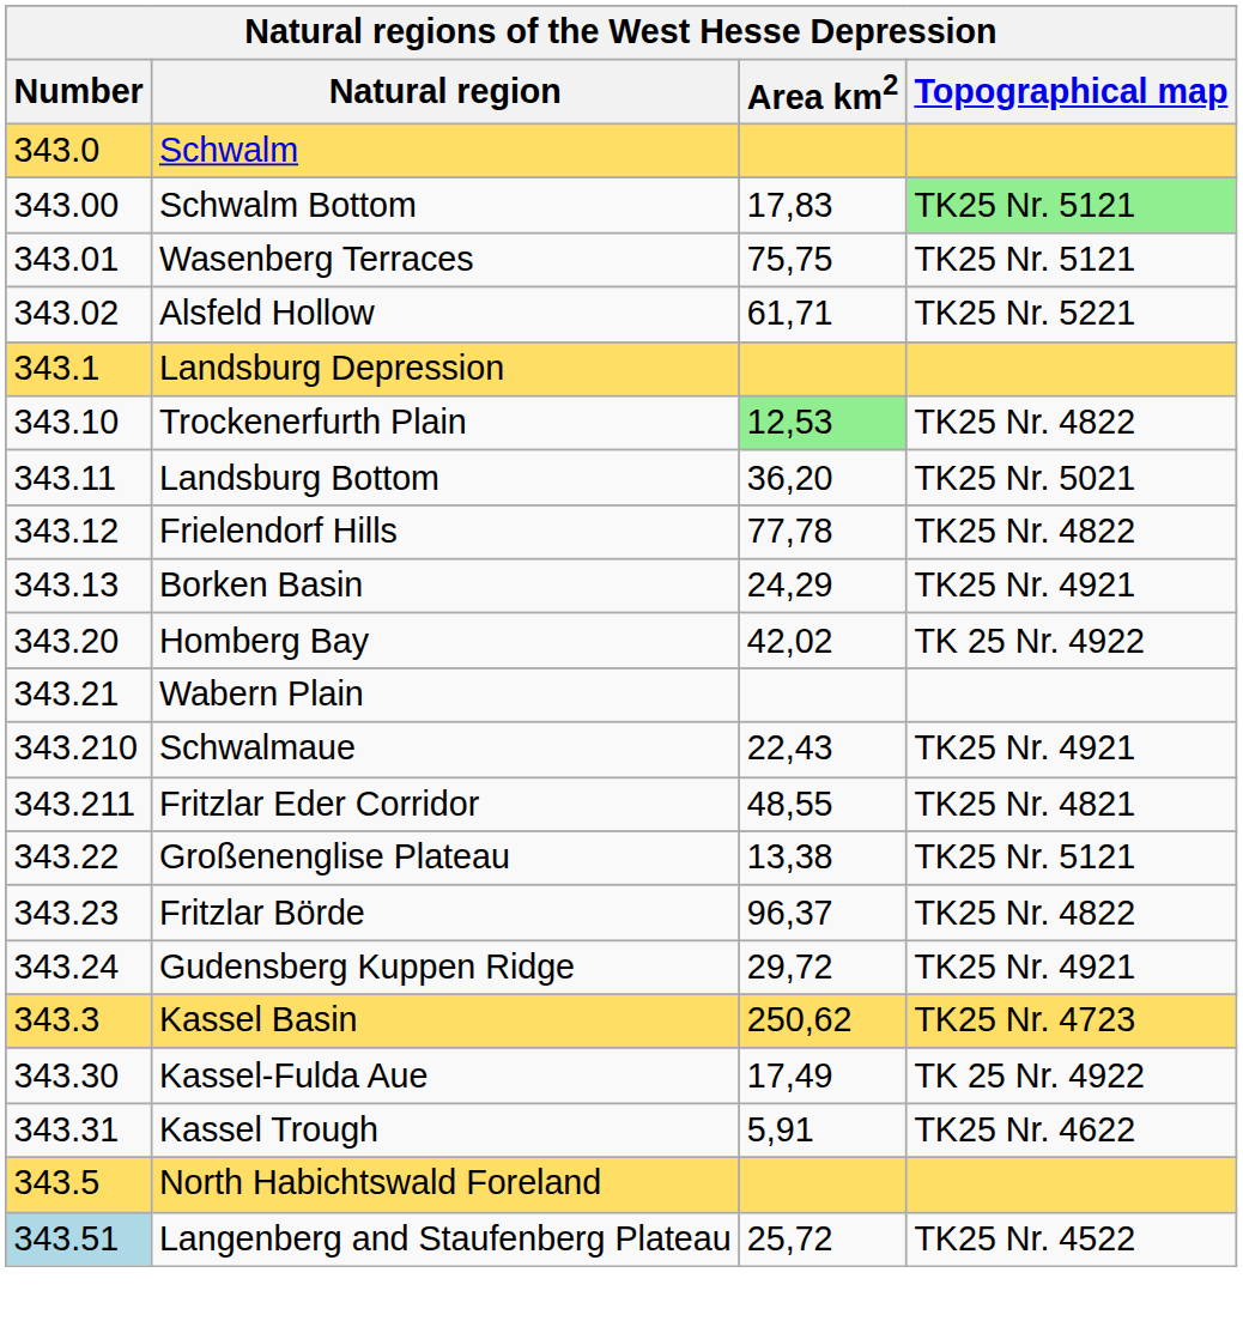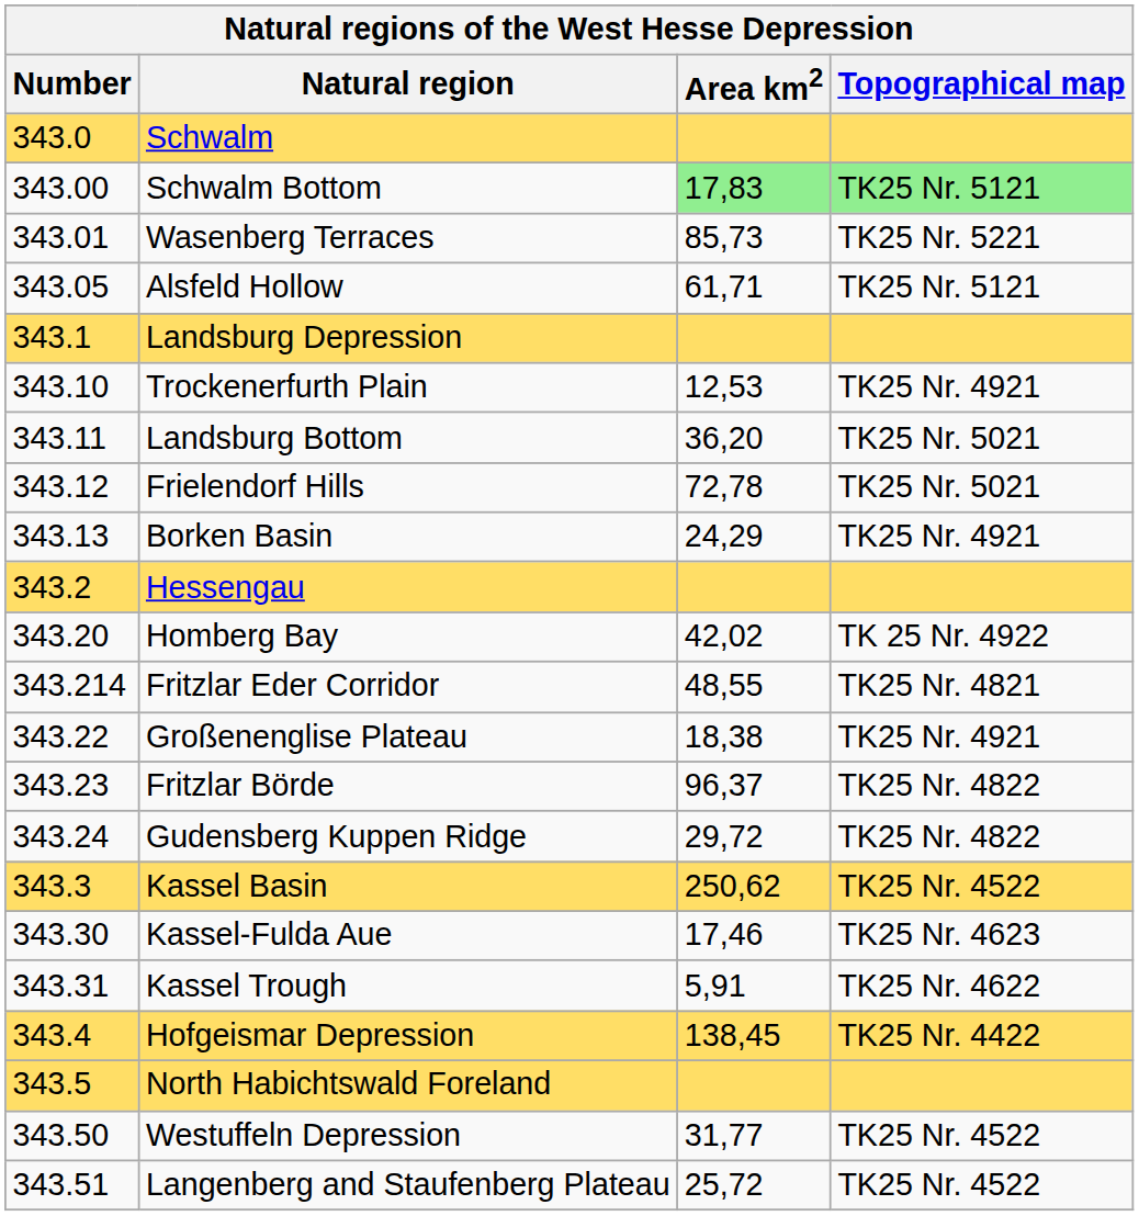Schwalm Bottom | Area km2: no background -> lightgreen background
Wasenberg Terraces | Area km2: 75,75 -> 85,73
Wasenberg Terraces | Topographical map: TK25 Nr. 5121 -> TK25 Nr. 5221
Alsfeld Hollow | Number: 343.02 -> 343.05
Alsfeld Hollow | Topographical map: TK25 Nr. 5221 -> TK25 Nr. 5121
Trockenerfurth Plain | Area km2: lightgreen background -> no background
Trockenerfurth Plain | Topographical map: TK25 Nr. 4822 -> TK25 Nr. 4921
Frielendorf Hills | Area km2: 77,78 -> 72,78
Frielendorf Hills | Topographical map: TK25 Nr. 4822 -> TK25 Nr. 5021
+ row: 343.2 | Hessengau
- row: 343.21 | Wabern Plain
- row: 343.210 | Schwalmaue | 22,43 | TK25 Nr. 4921
Fritzlar Eder Corridor | Number: 343.211 -> 343.214
Großenenglise Plateau | Area km2: 13,38 -> 18,38
Großenenglise Plateau | Topographical map: TK25 Nr. 5121 -> TK25 Nr. 4921
Gudensberg Kuppen Ridge | Topographical map: TK25 Nr. 4921 -> TK25 Nr. 4822
Kassel Basin | Topographical map: TK25 Nr. 4723 -> TK25 Nr. 4522
Kassel-Fulda Aue | Area km2: 17,49 -> 17,46
Kassel-Fulda Aue | Topographical map: TK 25 Nr. 4922 -> TK25 Nr. 4623
+ row: 343.4 | Hofgeismar Depression | 138,45 | TK25 Nr. 4422
+ row: 343.50 | Westuffeln Depression | 31,77 | TK25 Nr. 4522
Langenberg and Staufenberg Plateau | Number: lightblue background -> no background
